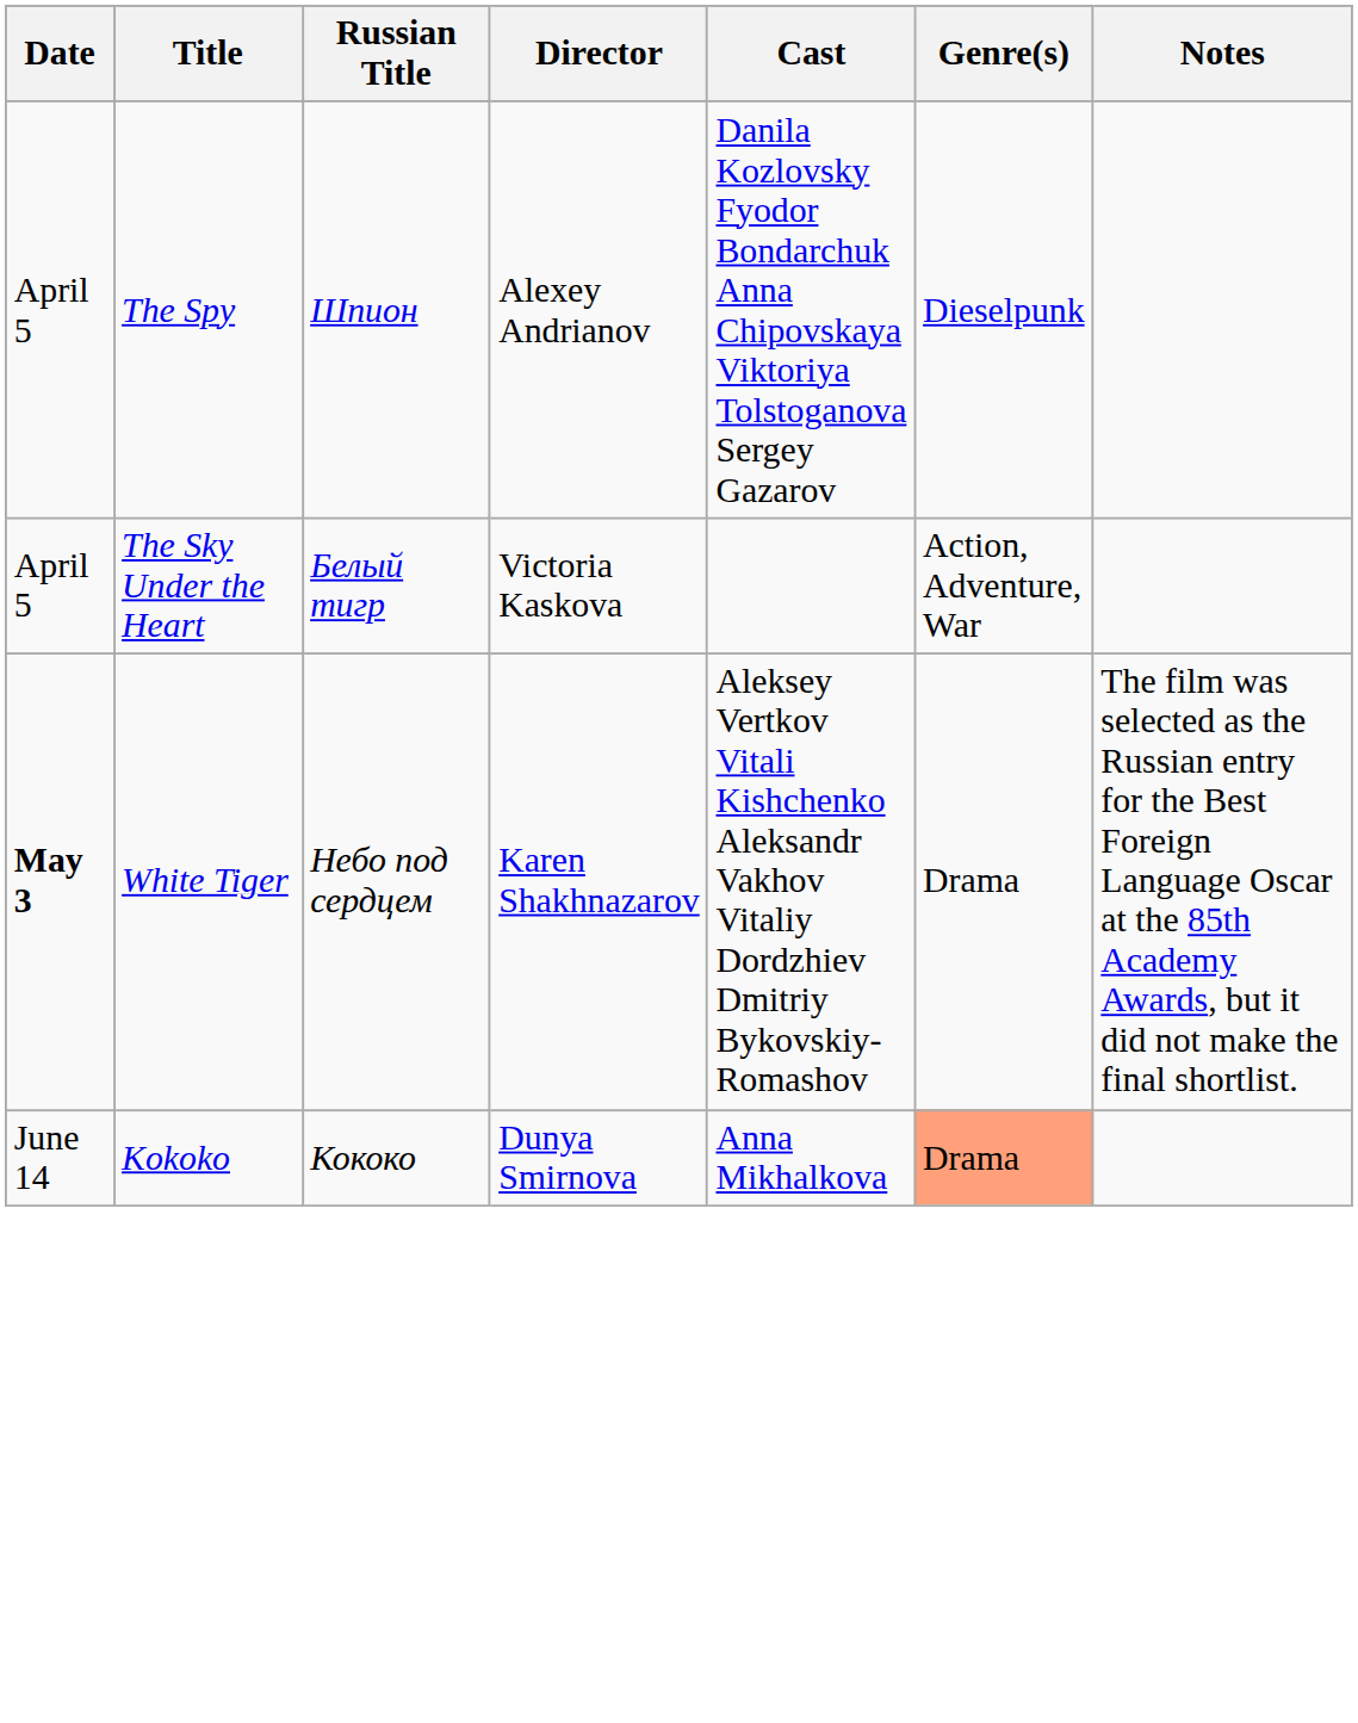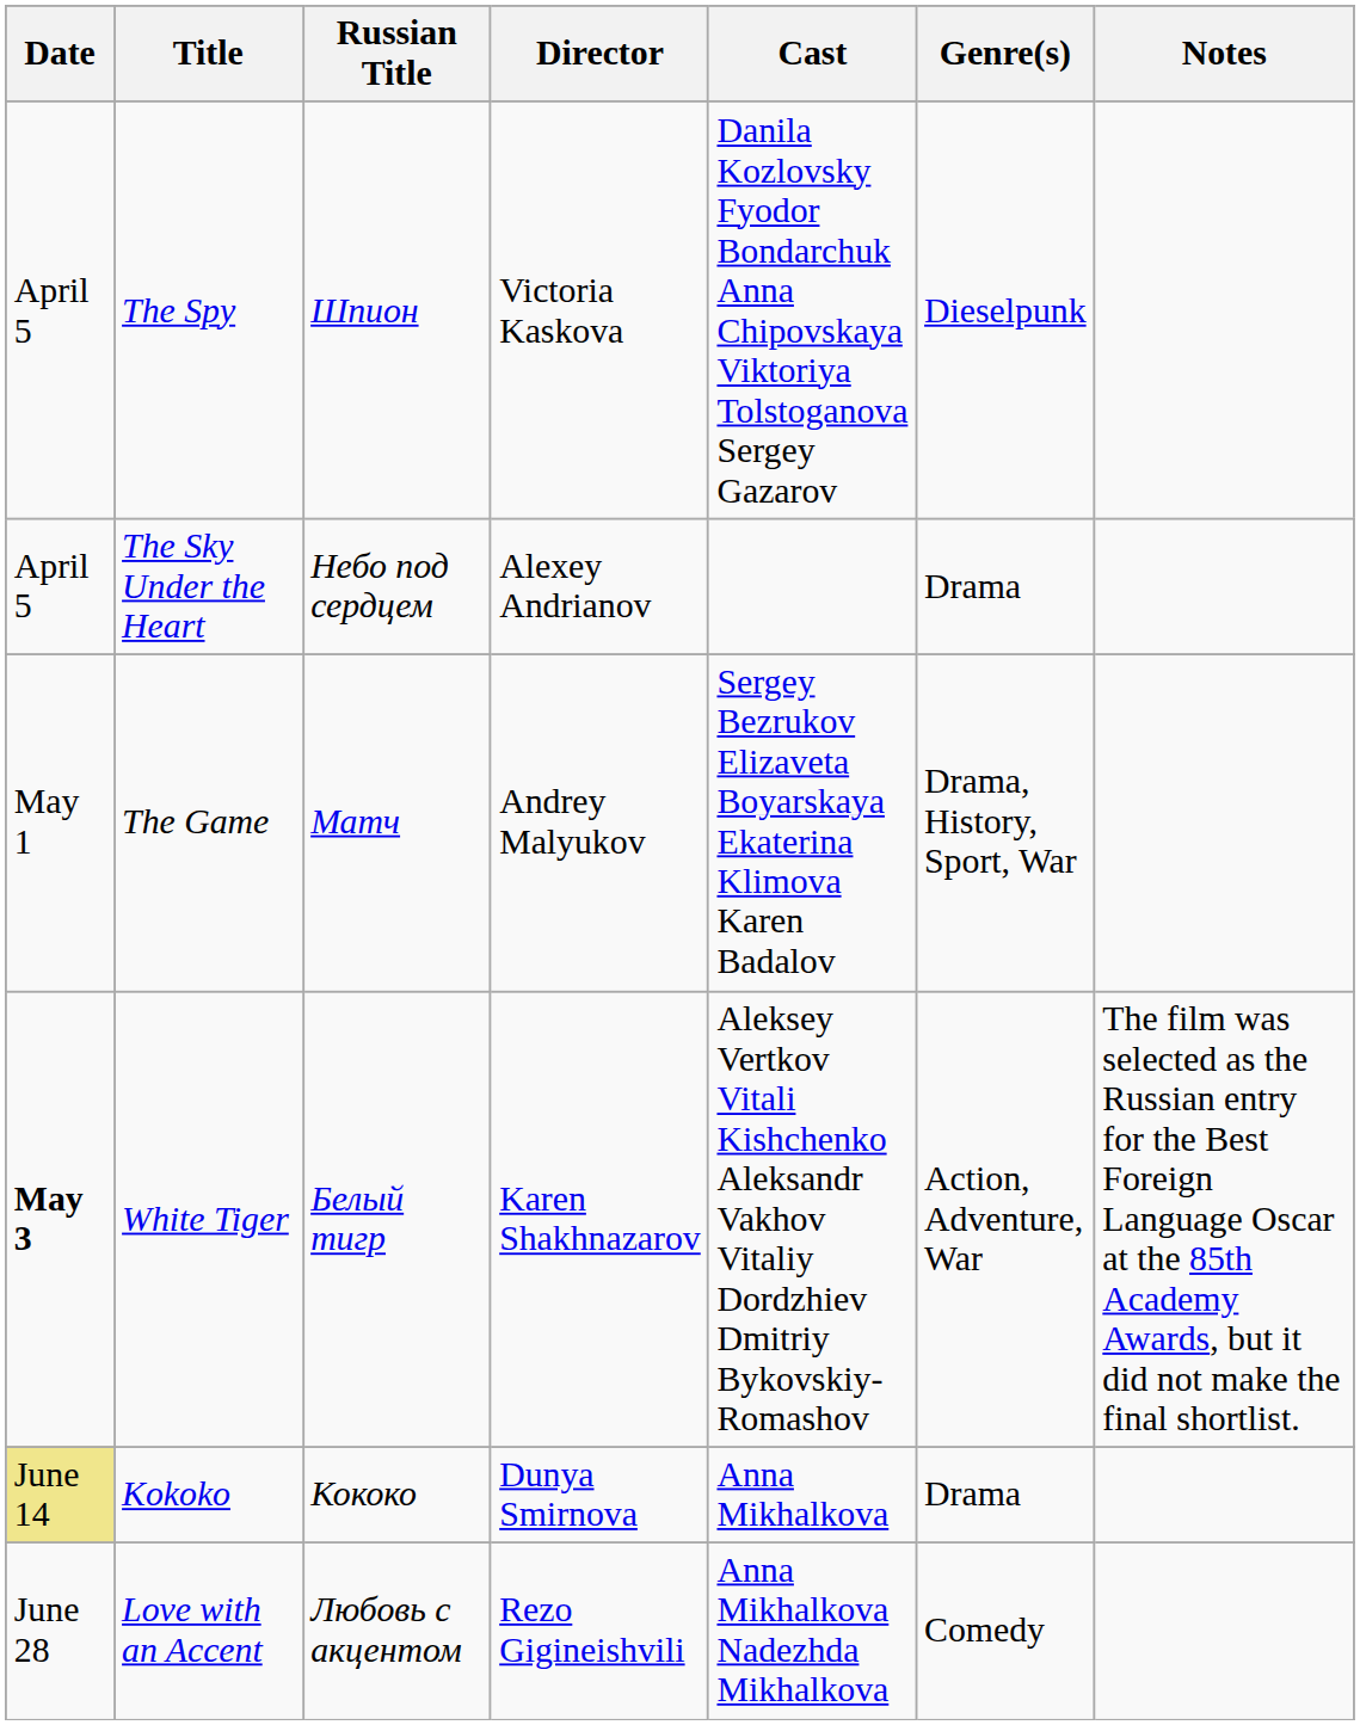The Spy | Director: Alexey Andrianov -> Victoria Kaskova
The Sky Under the Heart | Russian Title: Белый тигр -> Небо под сердцем
The Sky Under the Heart | Director: Victoria Kaskova -> Alexey Andrianov
The Sky Under the Heart | Genre(s): Action, Adventure, War -> Drama
+ row: May 1 | The Game | Матч | Andrey Malyukov | Sergey Bezrukov Elizaveta Boyarskaya Ekaterina Klimova Karen Badalov | Drama, History, Sport, War
White Tiger | Russian Title: Небо под сердцем -> Белый тигр
White Tiger | Genre(s): Drama -> Action, Adventure, War
Kokoko | Date: no background -> khaki background
Kokoko | Genre(s): lightsalmon background -> no background
+ row: June 28 | Love with an Accent | Любовь с акцентом | Rezo Gigineishvili | Anna Mikhalkova Nadezhda Mikhalkova | Comedy
